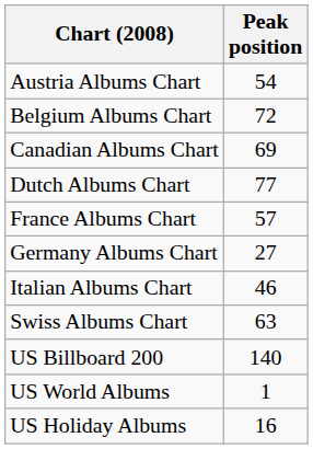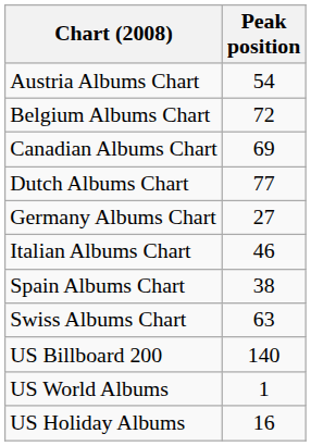- row: France Albums Chart | 57
+ row: Spain Albums Chart | 38
